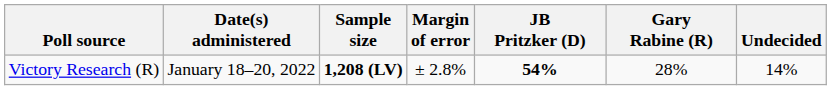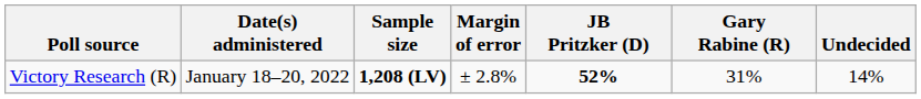Victory Research (R) | JB Pritzker (D): 54% -> 52%
Victory Research (R) | Gary Rabine (R): 28% -> 31%
